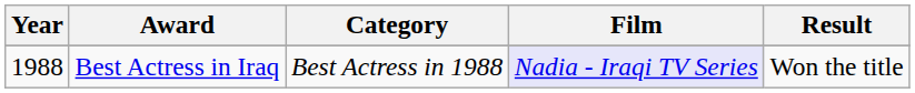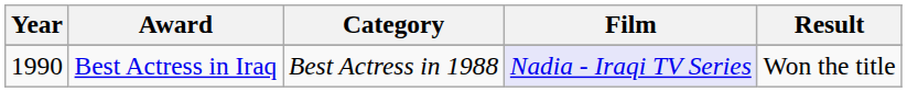Best Actress in Iraq | Year: 1988 -> 1990
